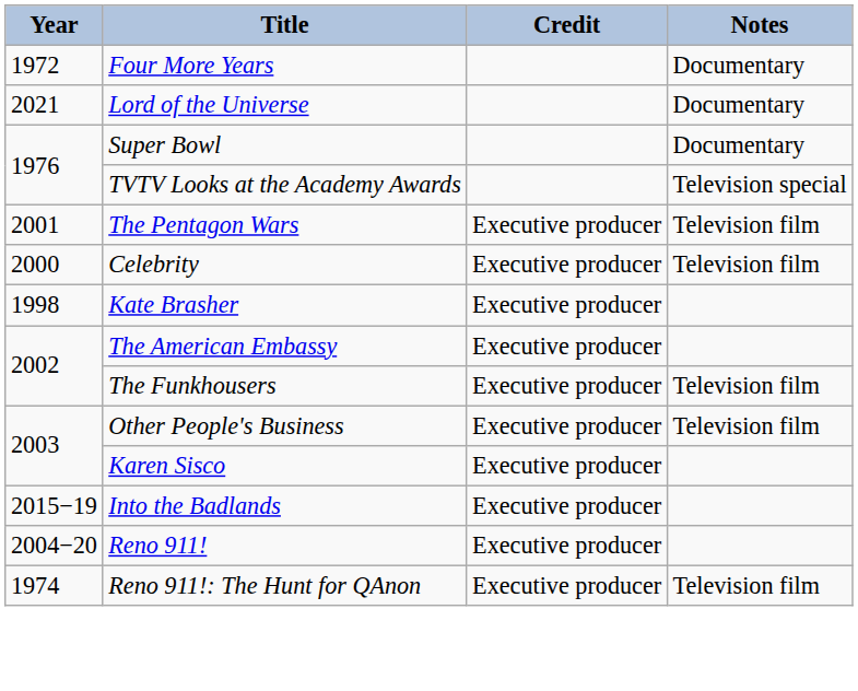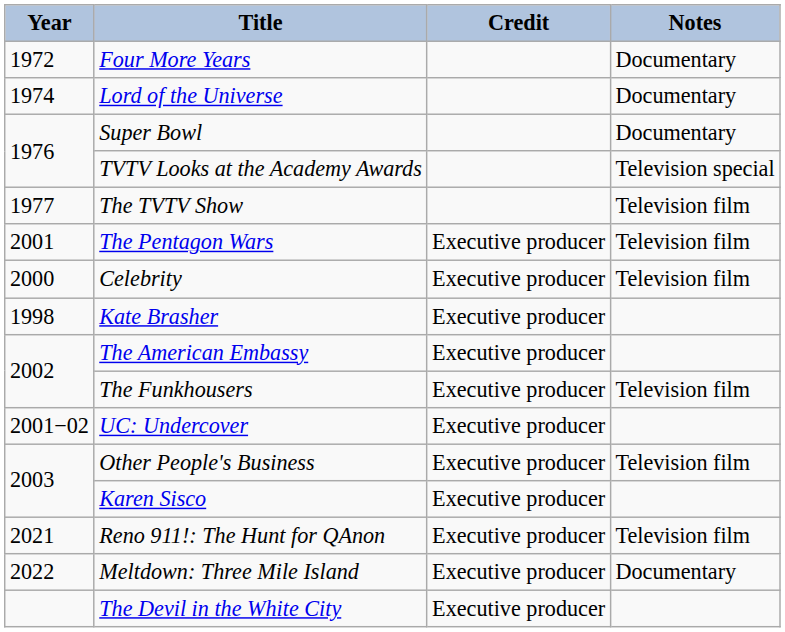Lord of the Universe | Year: 2021 -> 1974
+ row: 1977 | The TVTV Show | Television film
+ row: 2001−02 | UC: Undercover | Executive producer
- row: 2015−19 | Into the Badlands | Executive producer
- row: 2004−20 | Reno 911! | Executive producer
Reno 911!: The Hunt for QAnon | Year: 1974 -> 2021
+ row: 2022 | Meltdown: Three Mile Island | Executive producer | Documentary
+ row: The Devil in the White City | Executive producer
